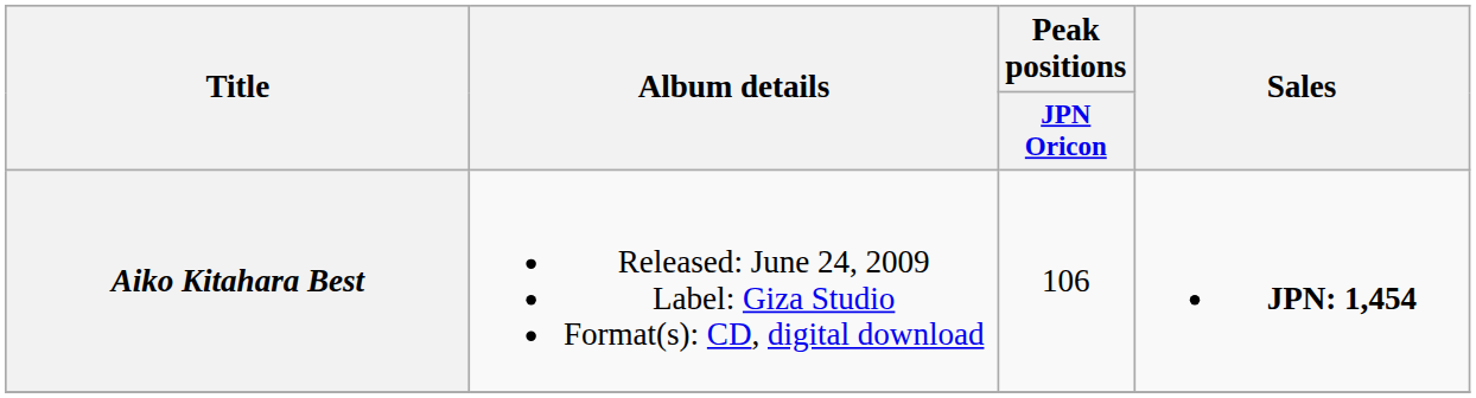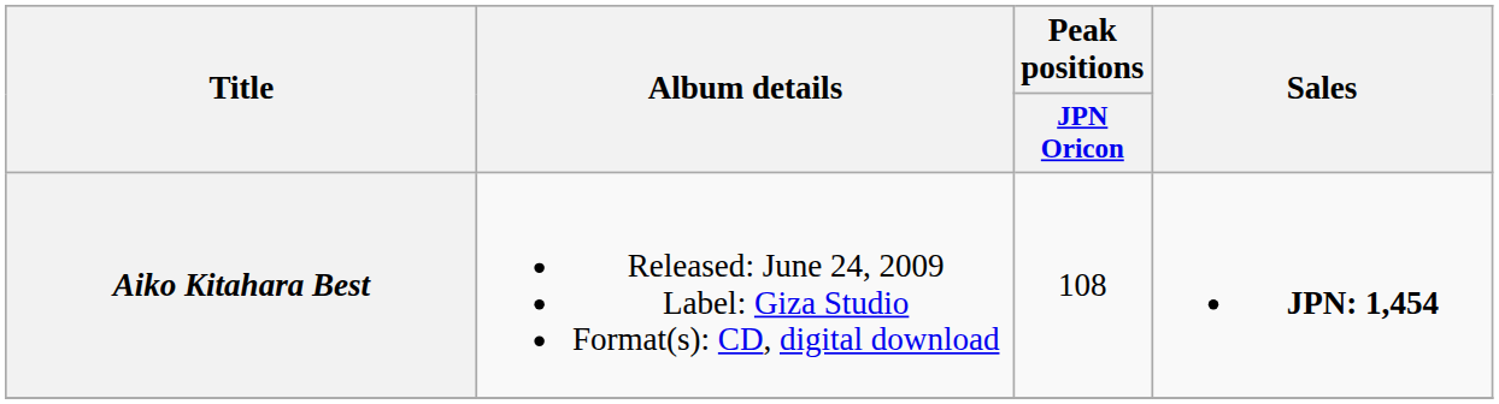Aiko Kitahara Best | Peak positions / JPN Oricon: 106 -> 108
